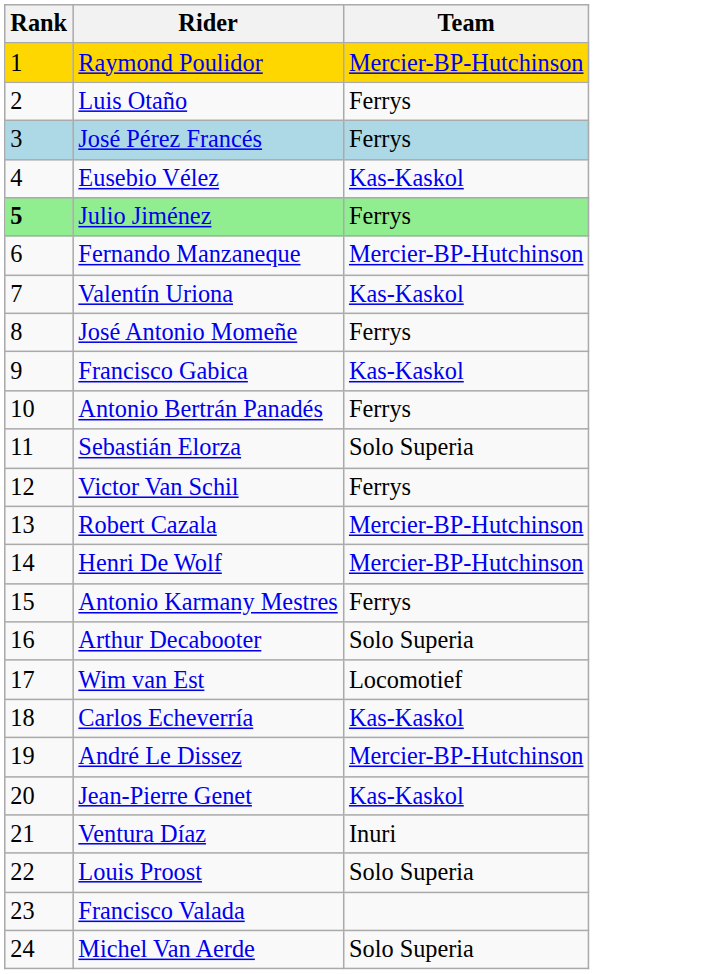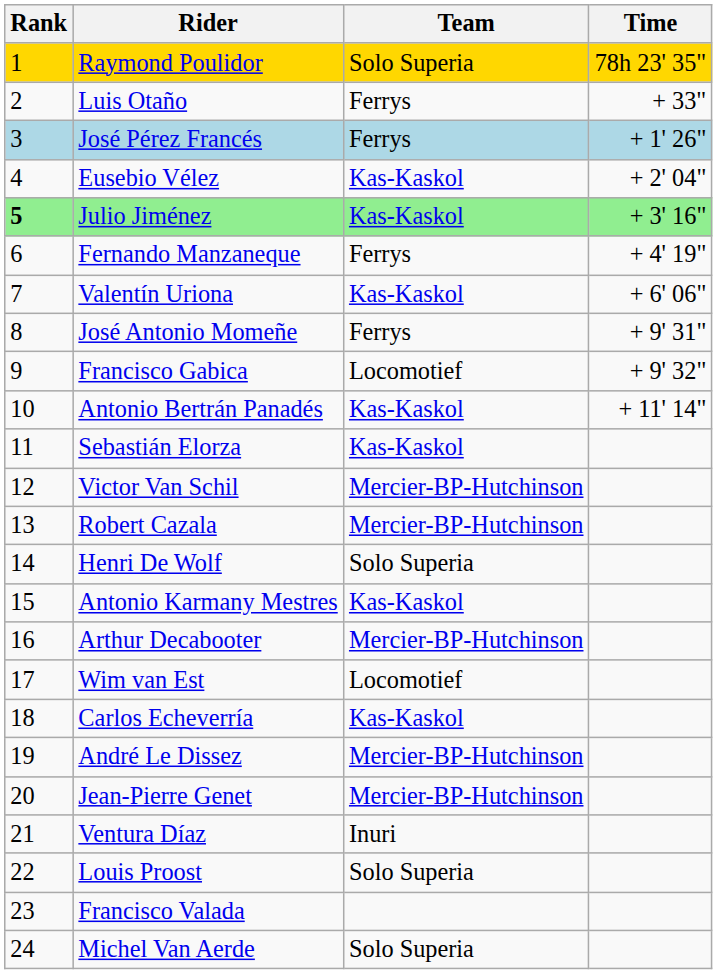+ column: Time | 78h 23' 35" | + 33" | + 1' 26" | + 2' 04" | + 3' 16" | + 4' 19" | + 6' 06" | + 9' 31" | + 9' 32" | + 11' 14"
Raymond Poulidor | Team: Mercier-BP-Hutchinson -> Solo Superia
Julio Jiménez | Team: Ferrys -> Kas-Kaskol
Fernando Manzaneque | Team: Mercier-BP-Hutchinson -> Ferrys
Francisco Gabica | Team: Kas-Kaskol -> Locomotief
Antonio Bertrán Panadés | Team: Ferrys -> Kas-Kaskol
Sebastián Elorza | Team: Solo Superia -> Kas-Kaskol
Victor Van Schil | Team: Ferrys -> Mercier-BP-Hutchinson
Henri De Wolf | Team: Mercier-BP-Hutchinson -> Solo Superia
Antonio Karmany Mestres | Team: Ferrys -> Kas-Kaskol
Arthur Decabooter | Team: Solo Superia -> Mercier-BP-Hutchinson
Jean-Pierre Genet | Team: Kas-Kaskol -> Mercier-BP-Hutchinson
